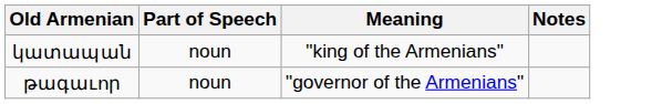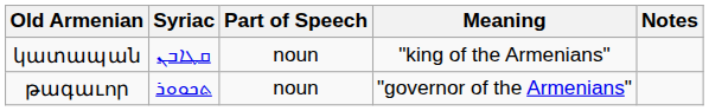+ column: Syriac | ܩܛܐܒܢ | ܬܟܘܘܪ
